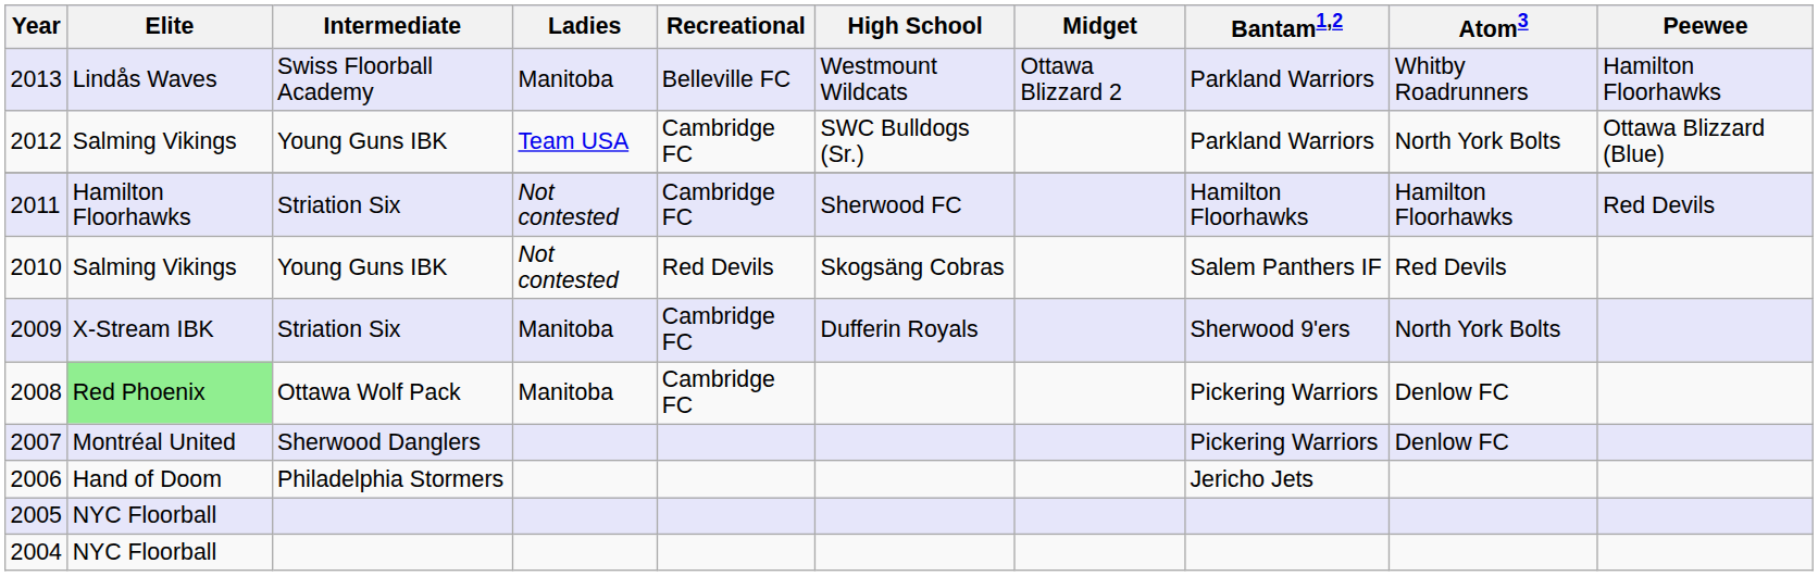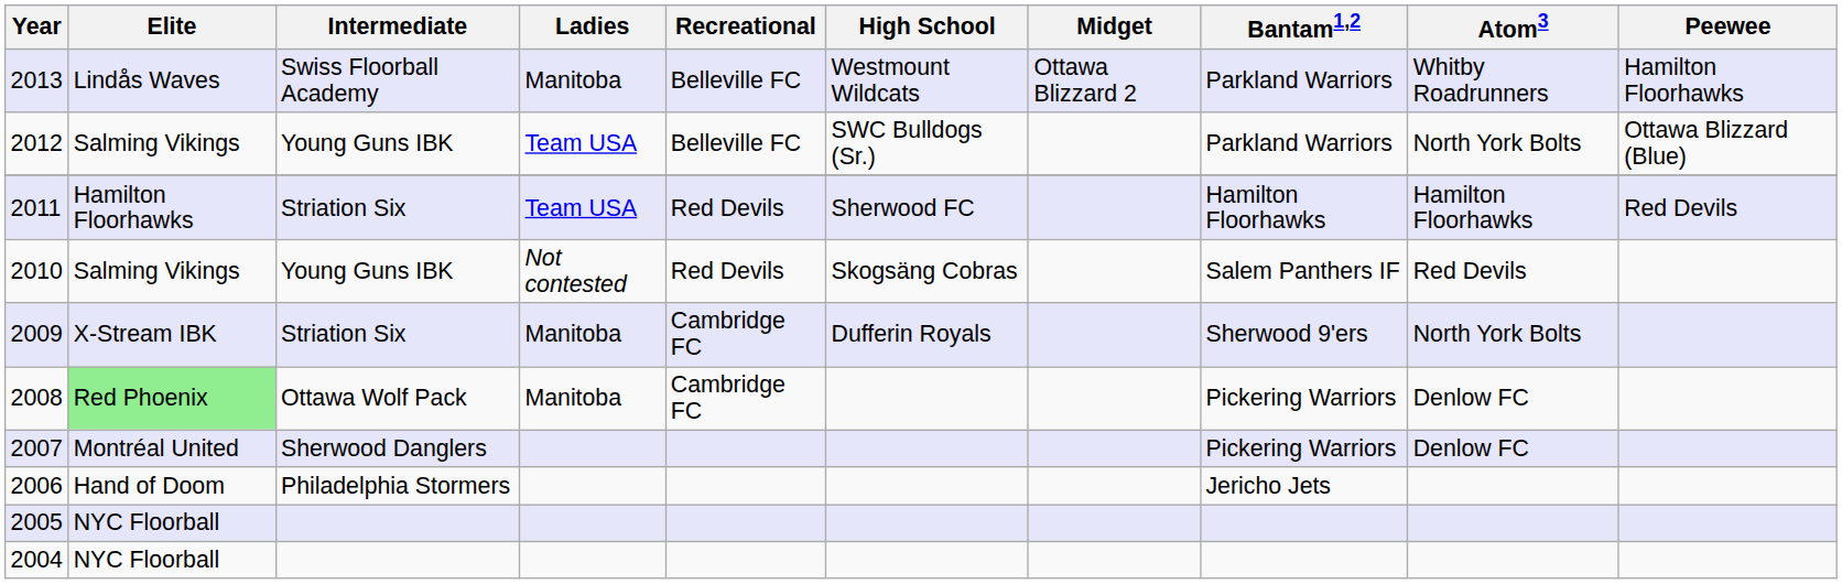2012 | Recreational: Cambridge FC -> Belleville FC
2011 | Ladies: Not contested -> Team USA
2011 | Recreational: Cambridge FC -> Red Devils
